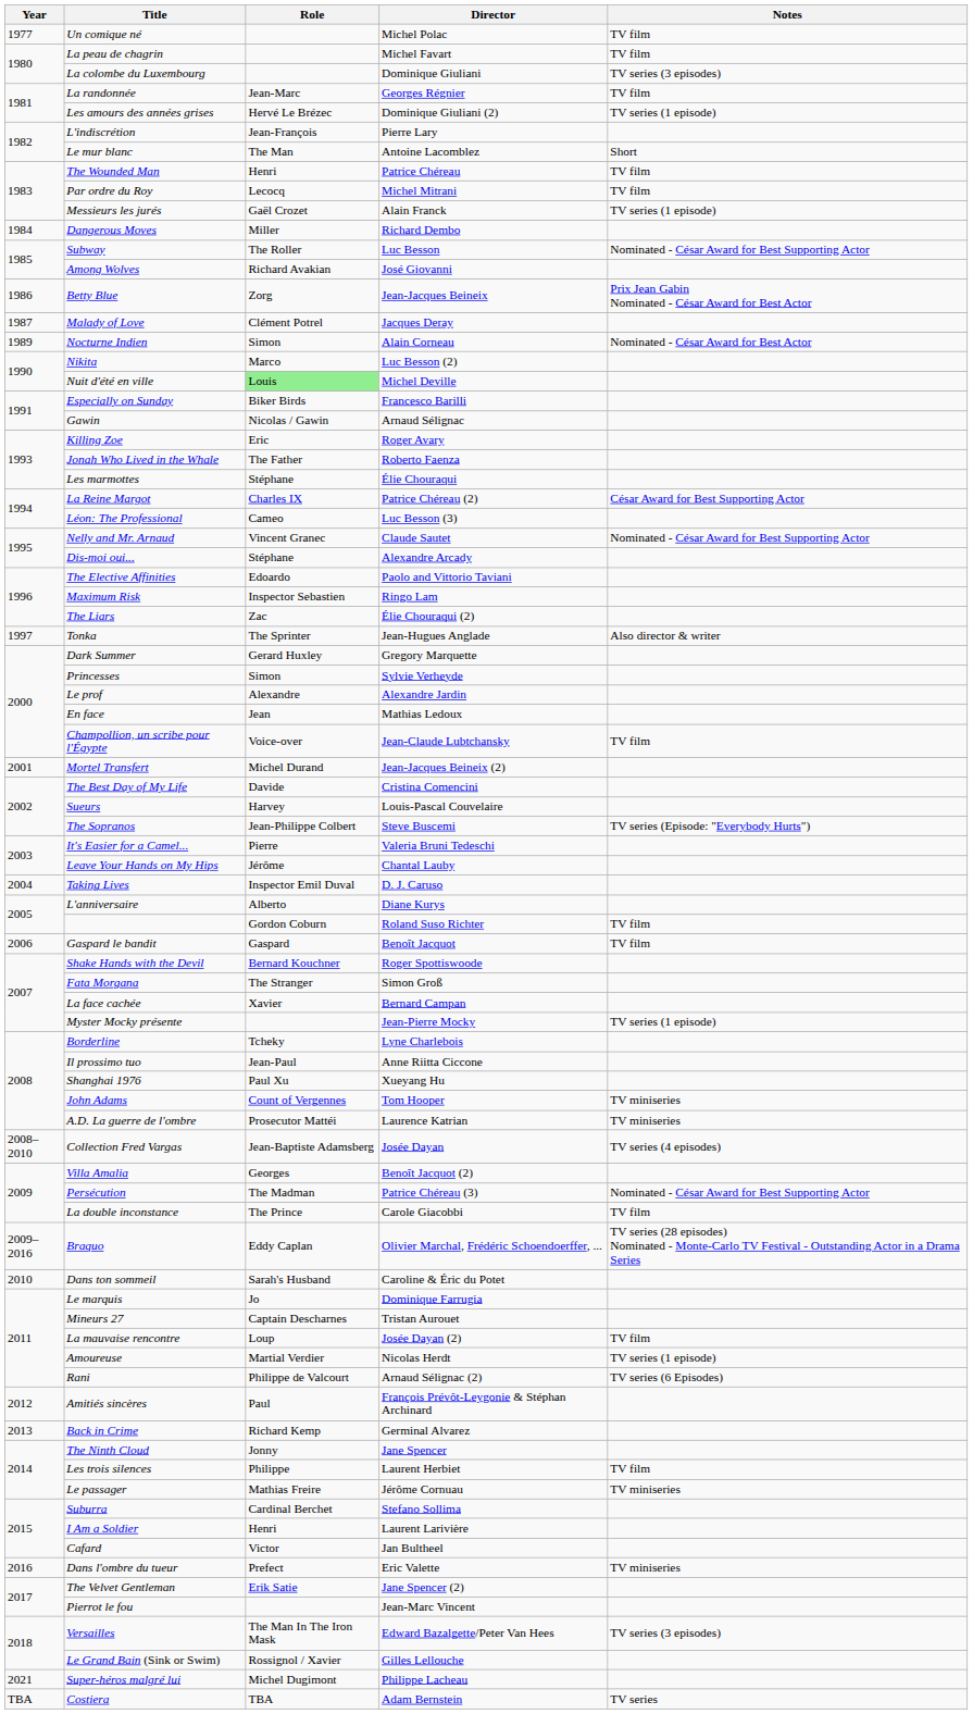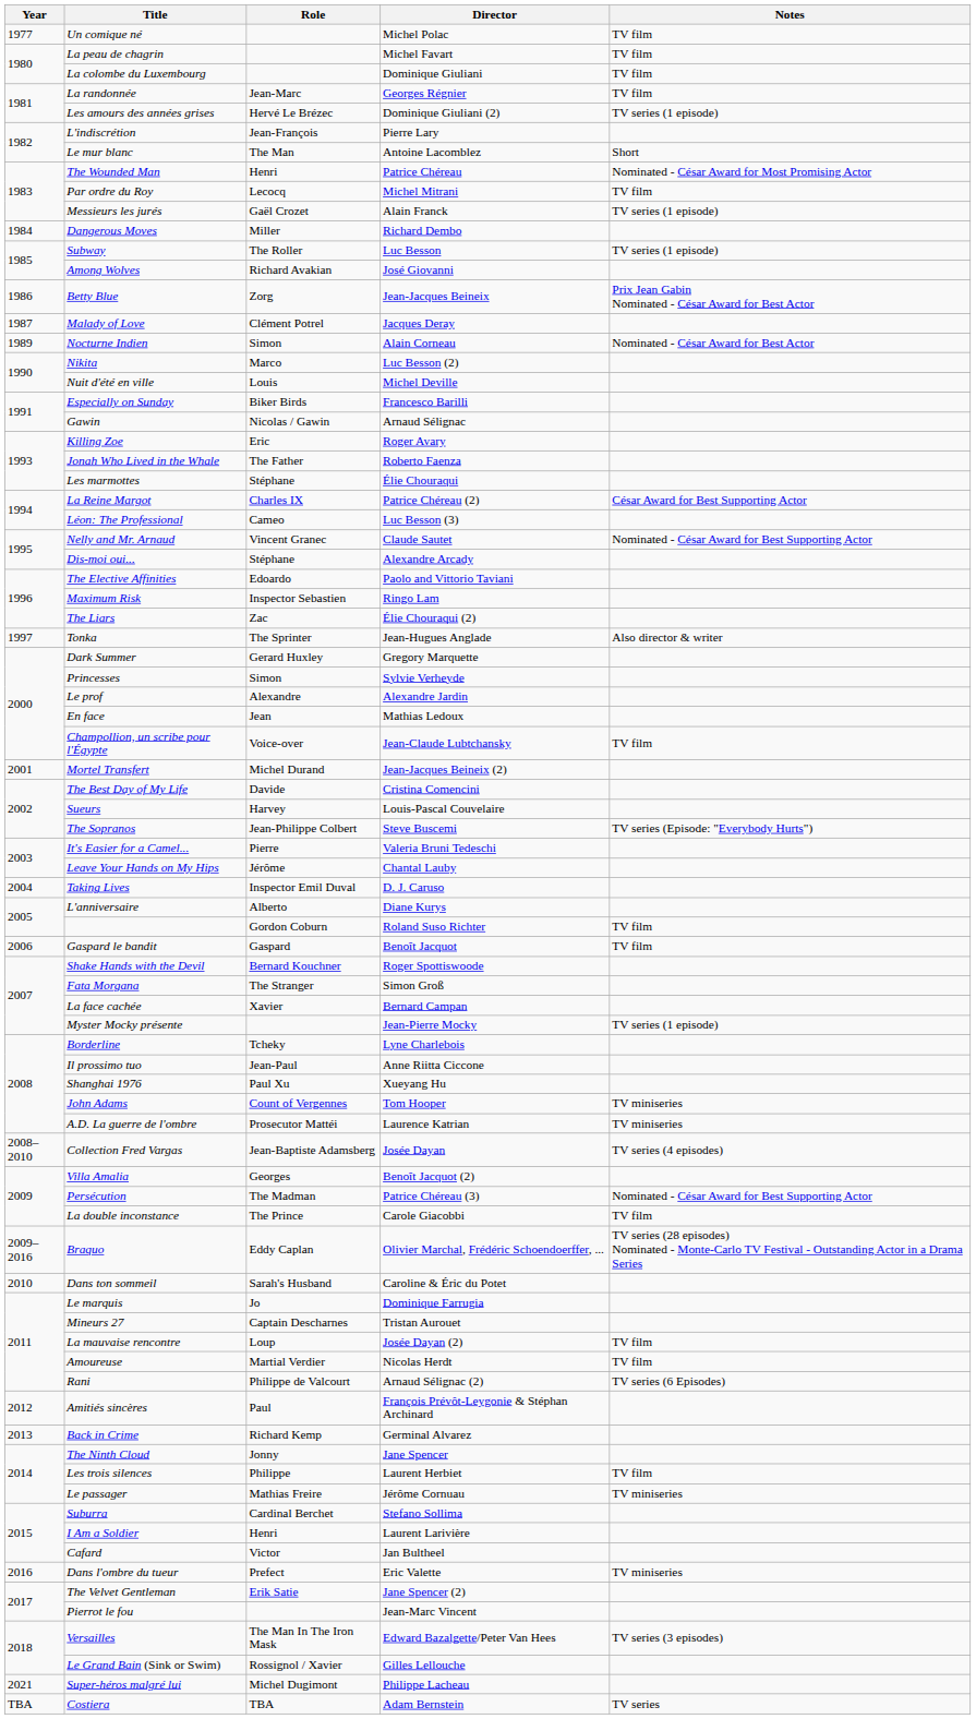La colombe du Luxembourg | Notes: TV series (3 episodes) -> TV film
The Wounded Man | Notes: TV film -> Nominated - César Award for Most Promising Actor
Subway | Notes: Nominated - César Award for Best Supporting Actor -> TV series (1 episode)
Nuit d'été en ville | Role: lightgreen background -> no background
Amoureuse | Notes: TV series (1 episode) -> TV film
